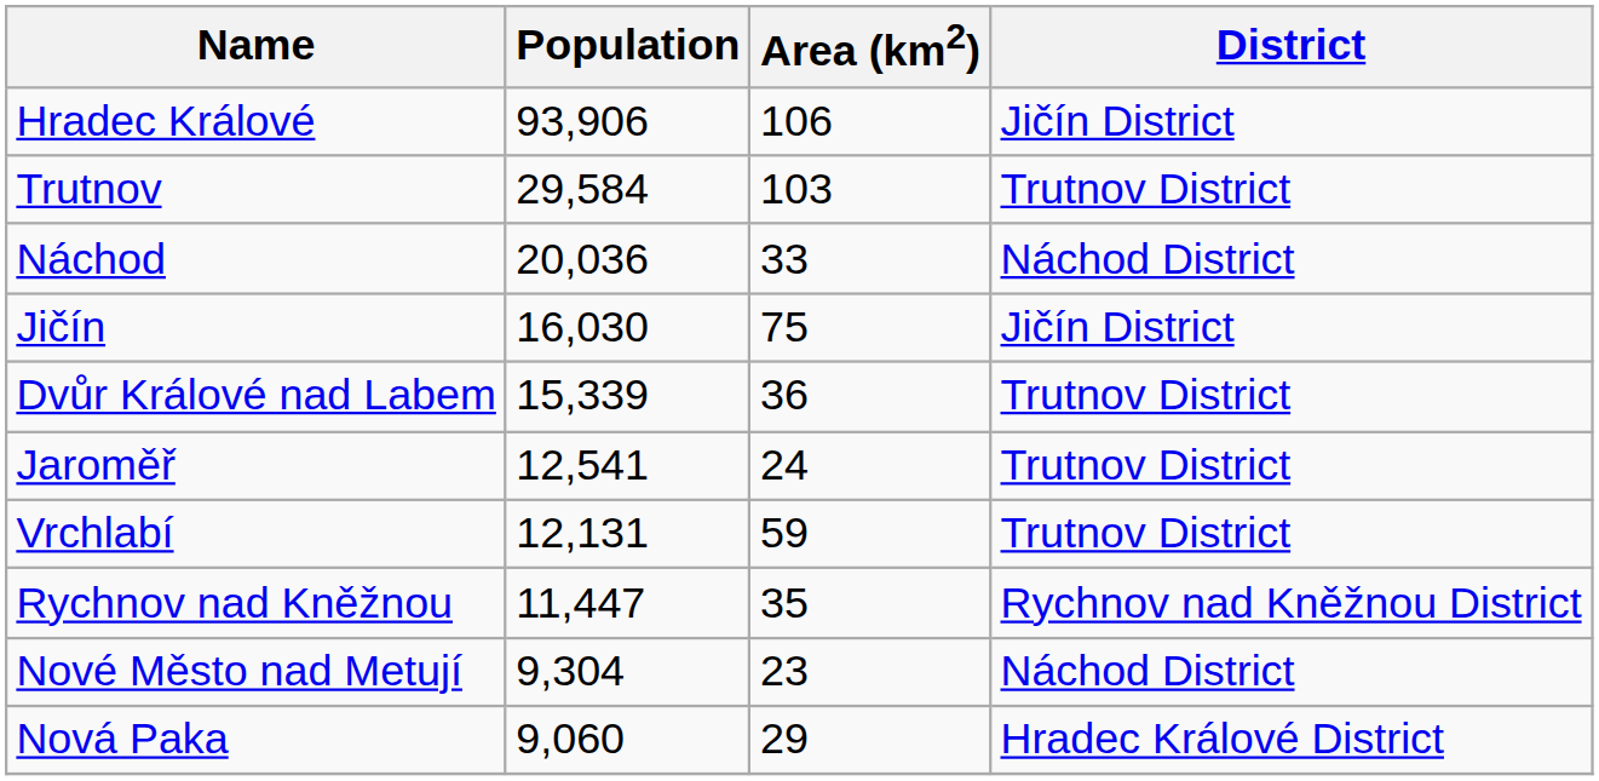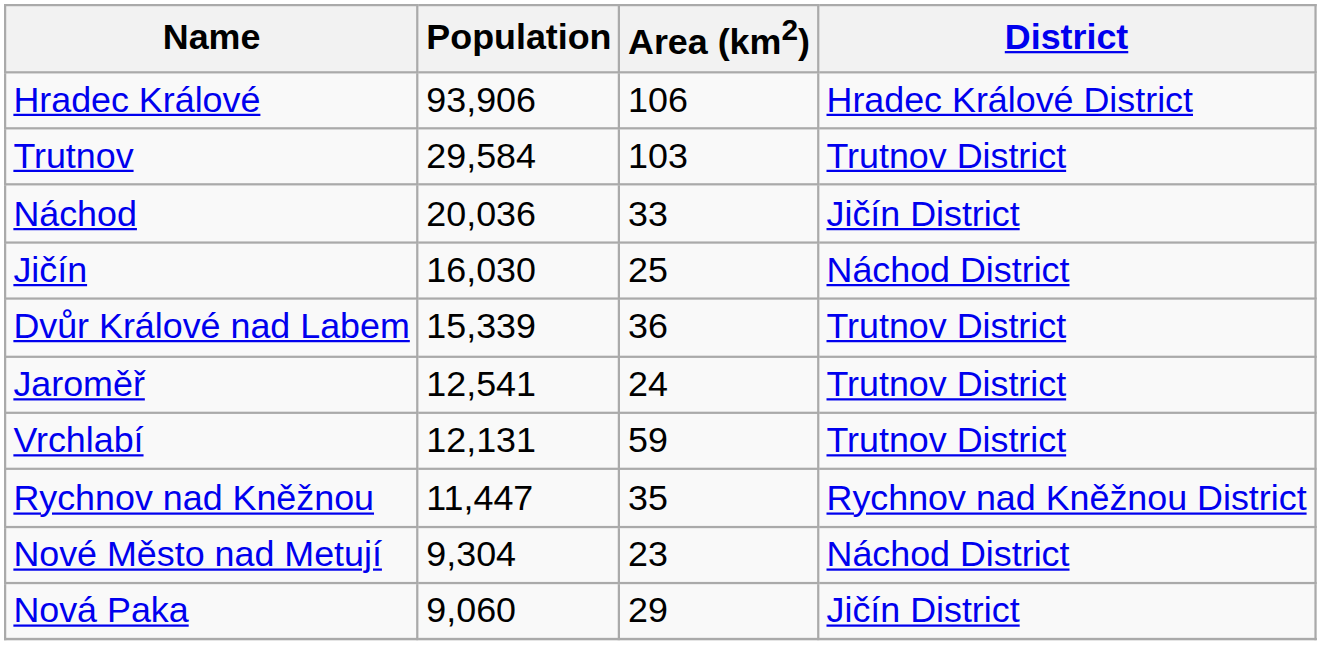Hradec Králové | District: Jičín District -> Hradec Králové District
Náchod | District: Náchod District -> Jičín District
Jičín | Area (km2): 75 -> 25
Jičín | District: Jičín District -> Náchod District
Nová Paka | District: Hradec Králové District -> Jičín District
